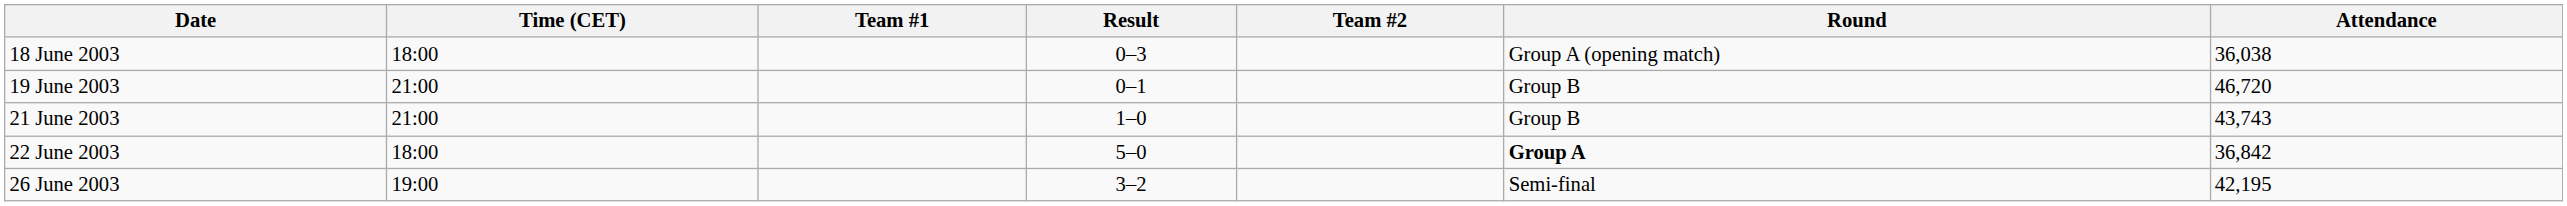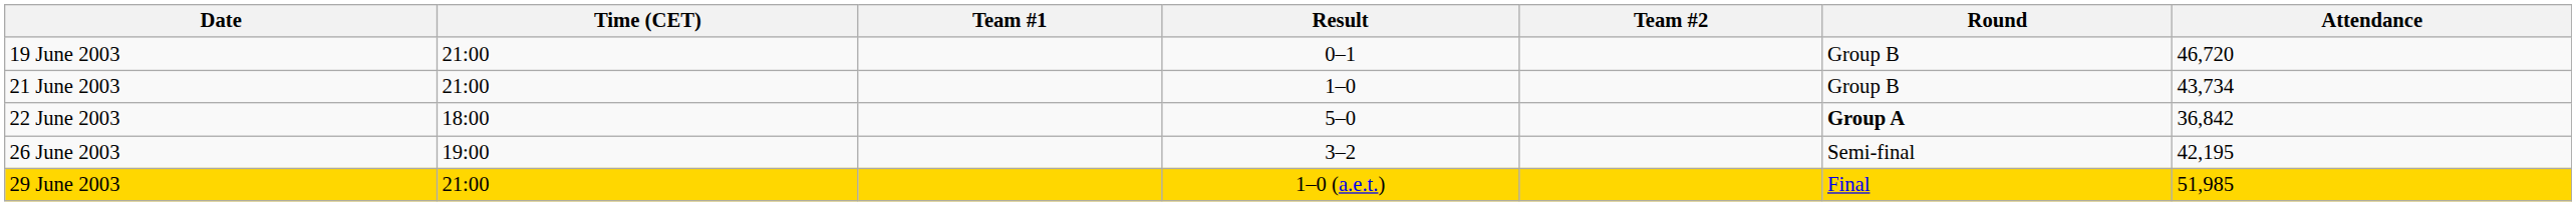- row: 18 June 2003 | 18:00 | 0–3 | Group A (opening match) | 36,038
21 June 2003 | Attendance: 43,743 -> 43,734
+ row: 29 June 2003 | 21:00 | 1–0 (a.e.t.) | Final | 51,985
